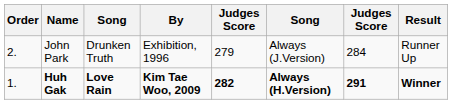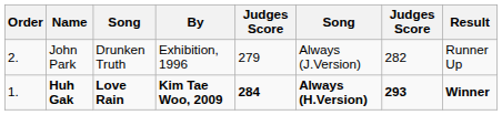John Park | column 7: 284 -> 282
Huh Gak | column 5: 282 -> 284
Huh Gak | column 7: 291 -> 293
